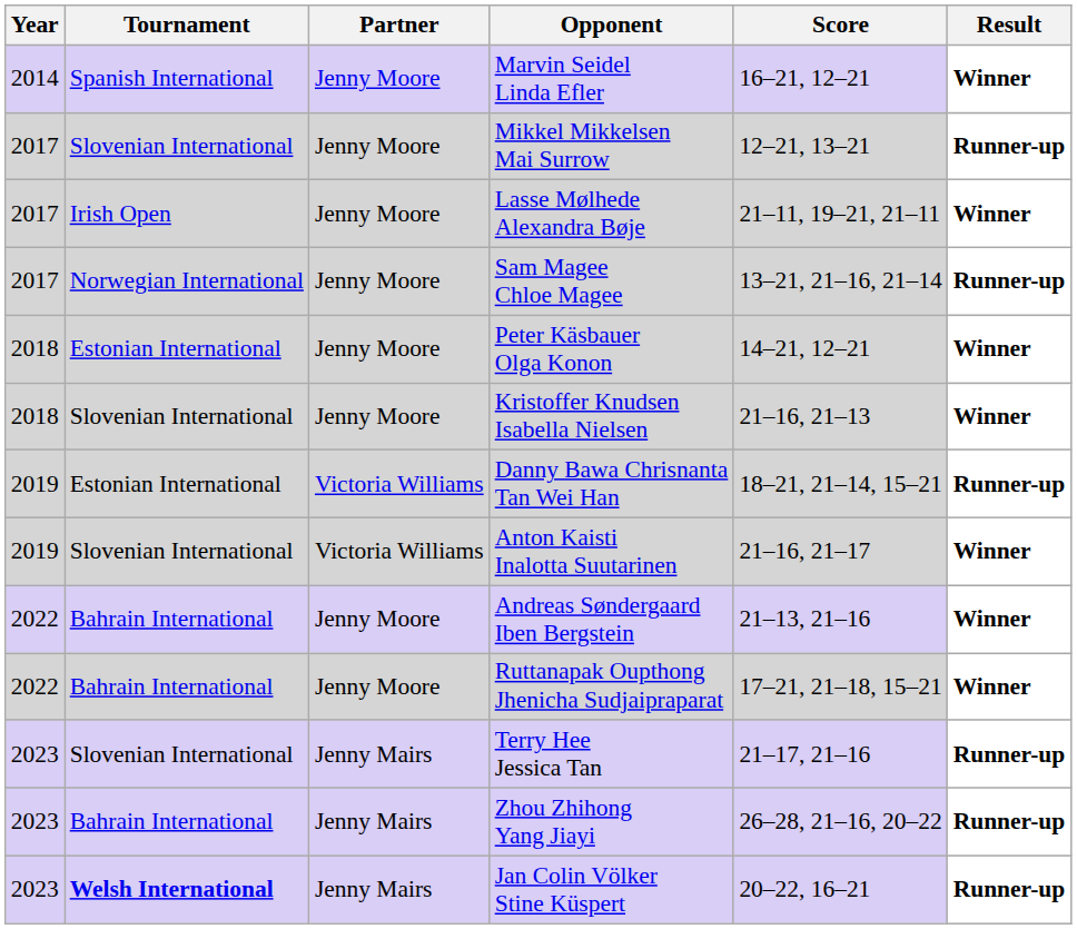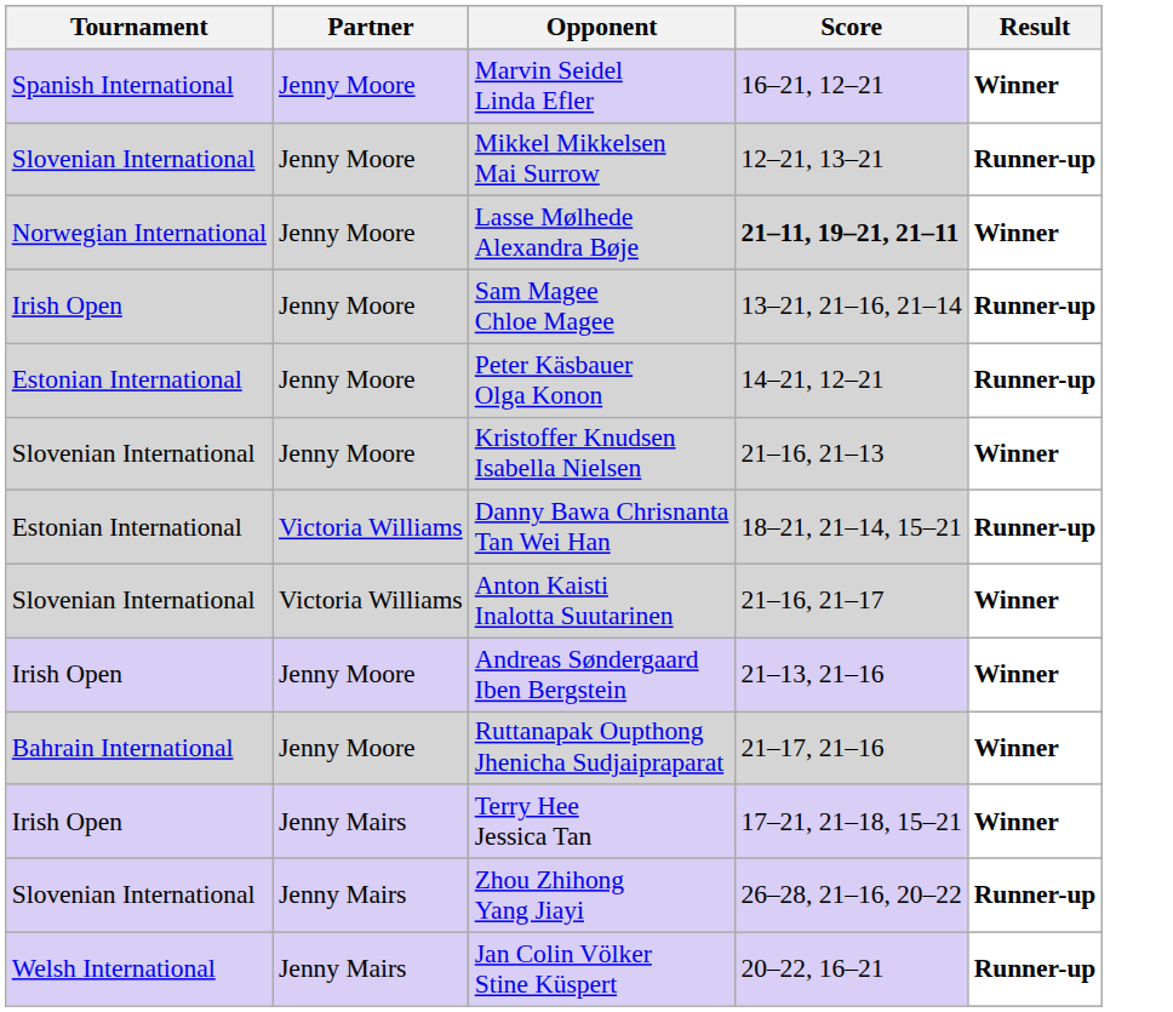- column: Year | 2014 | 2017 | 2017 | 2017 | 2018 | 2018 | 2019 | 2019 | 2022 | 2022 | 2023 | 2023 | 2023
Lasse Mølhede Alexandra Bøje | Tournament: Irish Open -> Norwegian International
Lasse Mølhede Alexandra Bøje | Score: normal -> bold
Sam Magee Chloe Magee | Tournament: Norwegian International -> Irish Open
Peter Käsbauer Olga Konon | Result: Winner -> Runner-up
Andreas Søndergaard Iben Bergstein | Tournament: Bahrain International -> Irish Open
Ruttanapak Oupthong Jhenicha Sudjaipraparat | Score: 17–21, 21–18, 15–21 -> 21–17, 21–16
Terry Hee Jessica Tan | Tournament: Slovenian International -> Irish Open
Terry Hee Jessica Tan | Score: 21–17, 21–16 -> 17–21, 21–18, 15–21
Terry Hee Jessica Tan | Result: Runner-up -> Winner
Zhou Zhihong Yang Jiayi | Tournament: Bahrain International -> Slovenian International
Jan Colin Völker Stine Küspert | Tournament: bold -> normal
